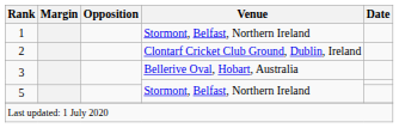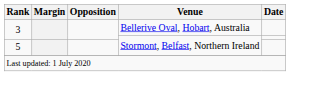- row: 1 | Stormont, Belfast, Northern Ireland
- row: 2 | Clontarf Cricket Club Ground, Dublin, Ireland
